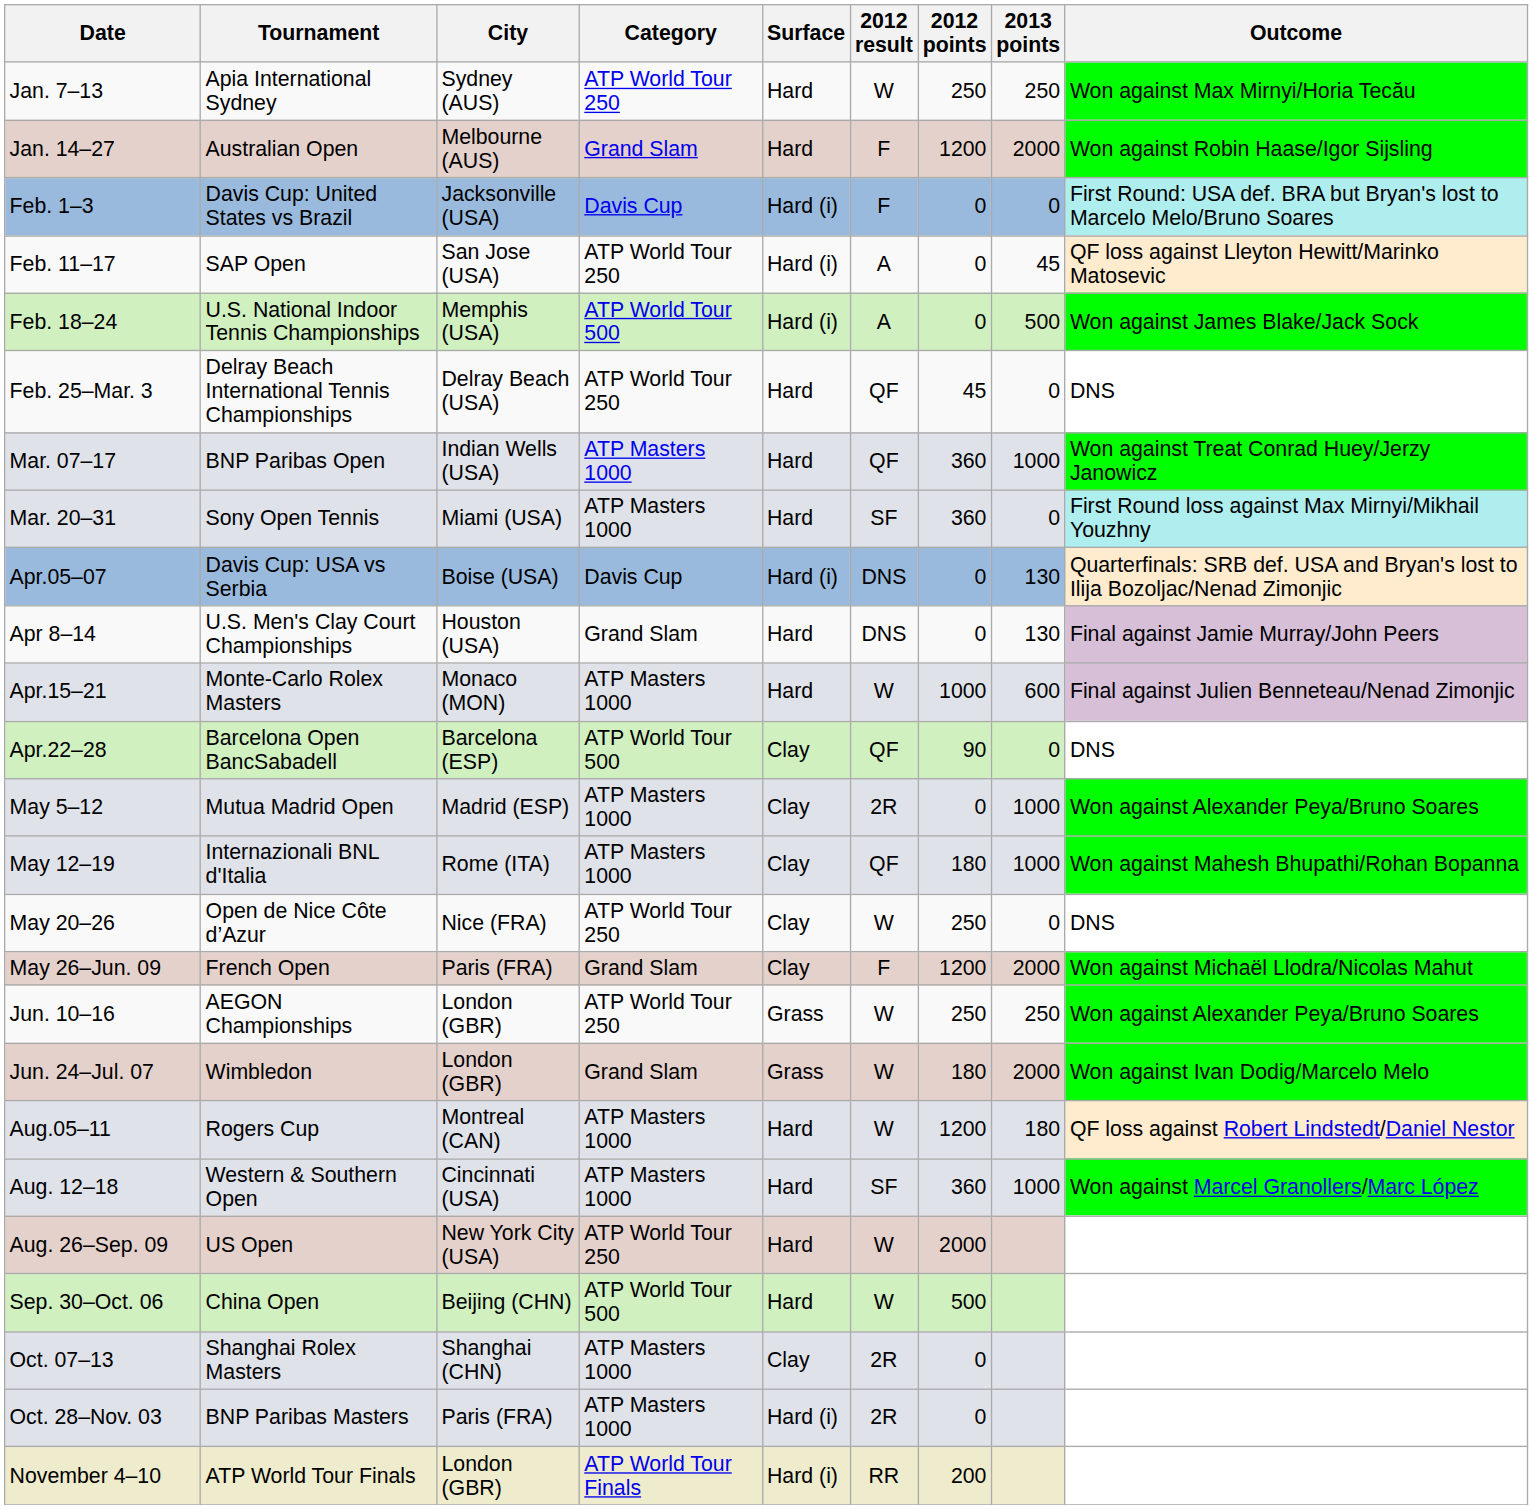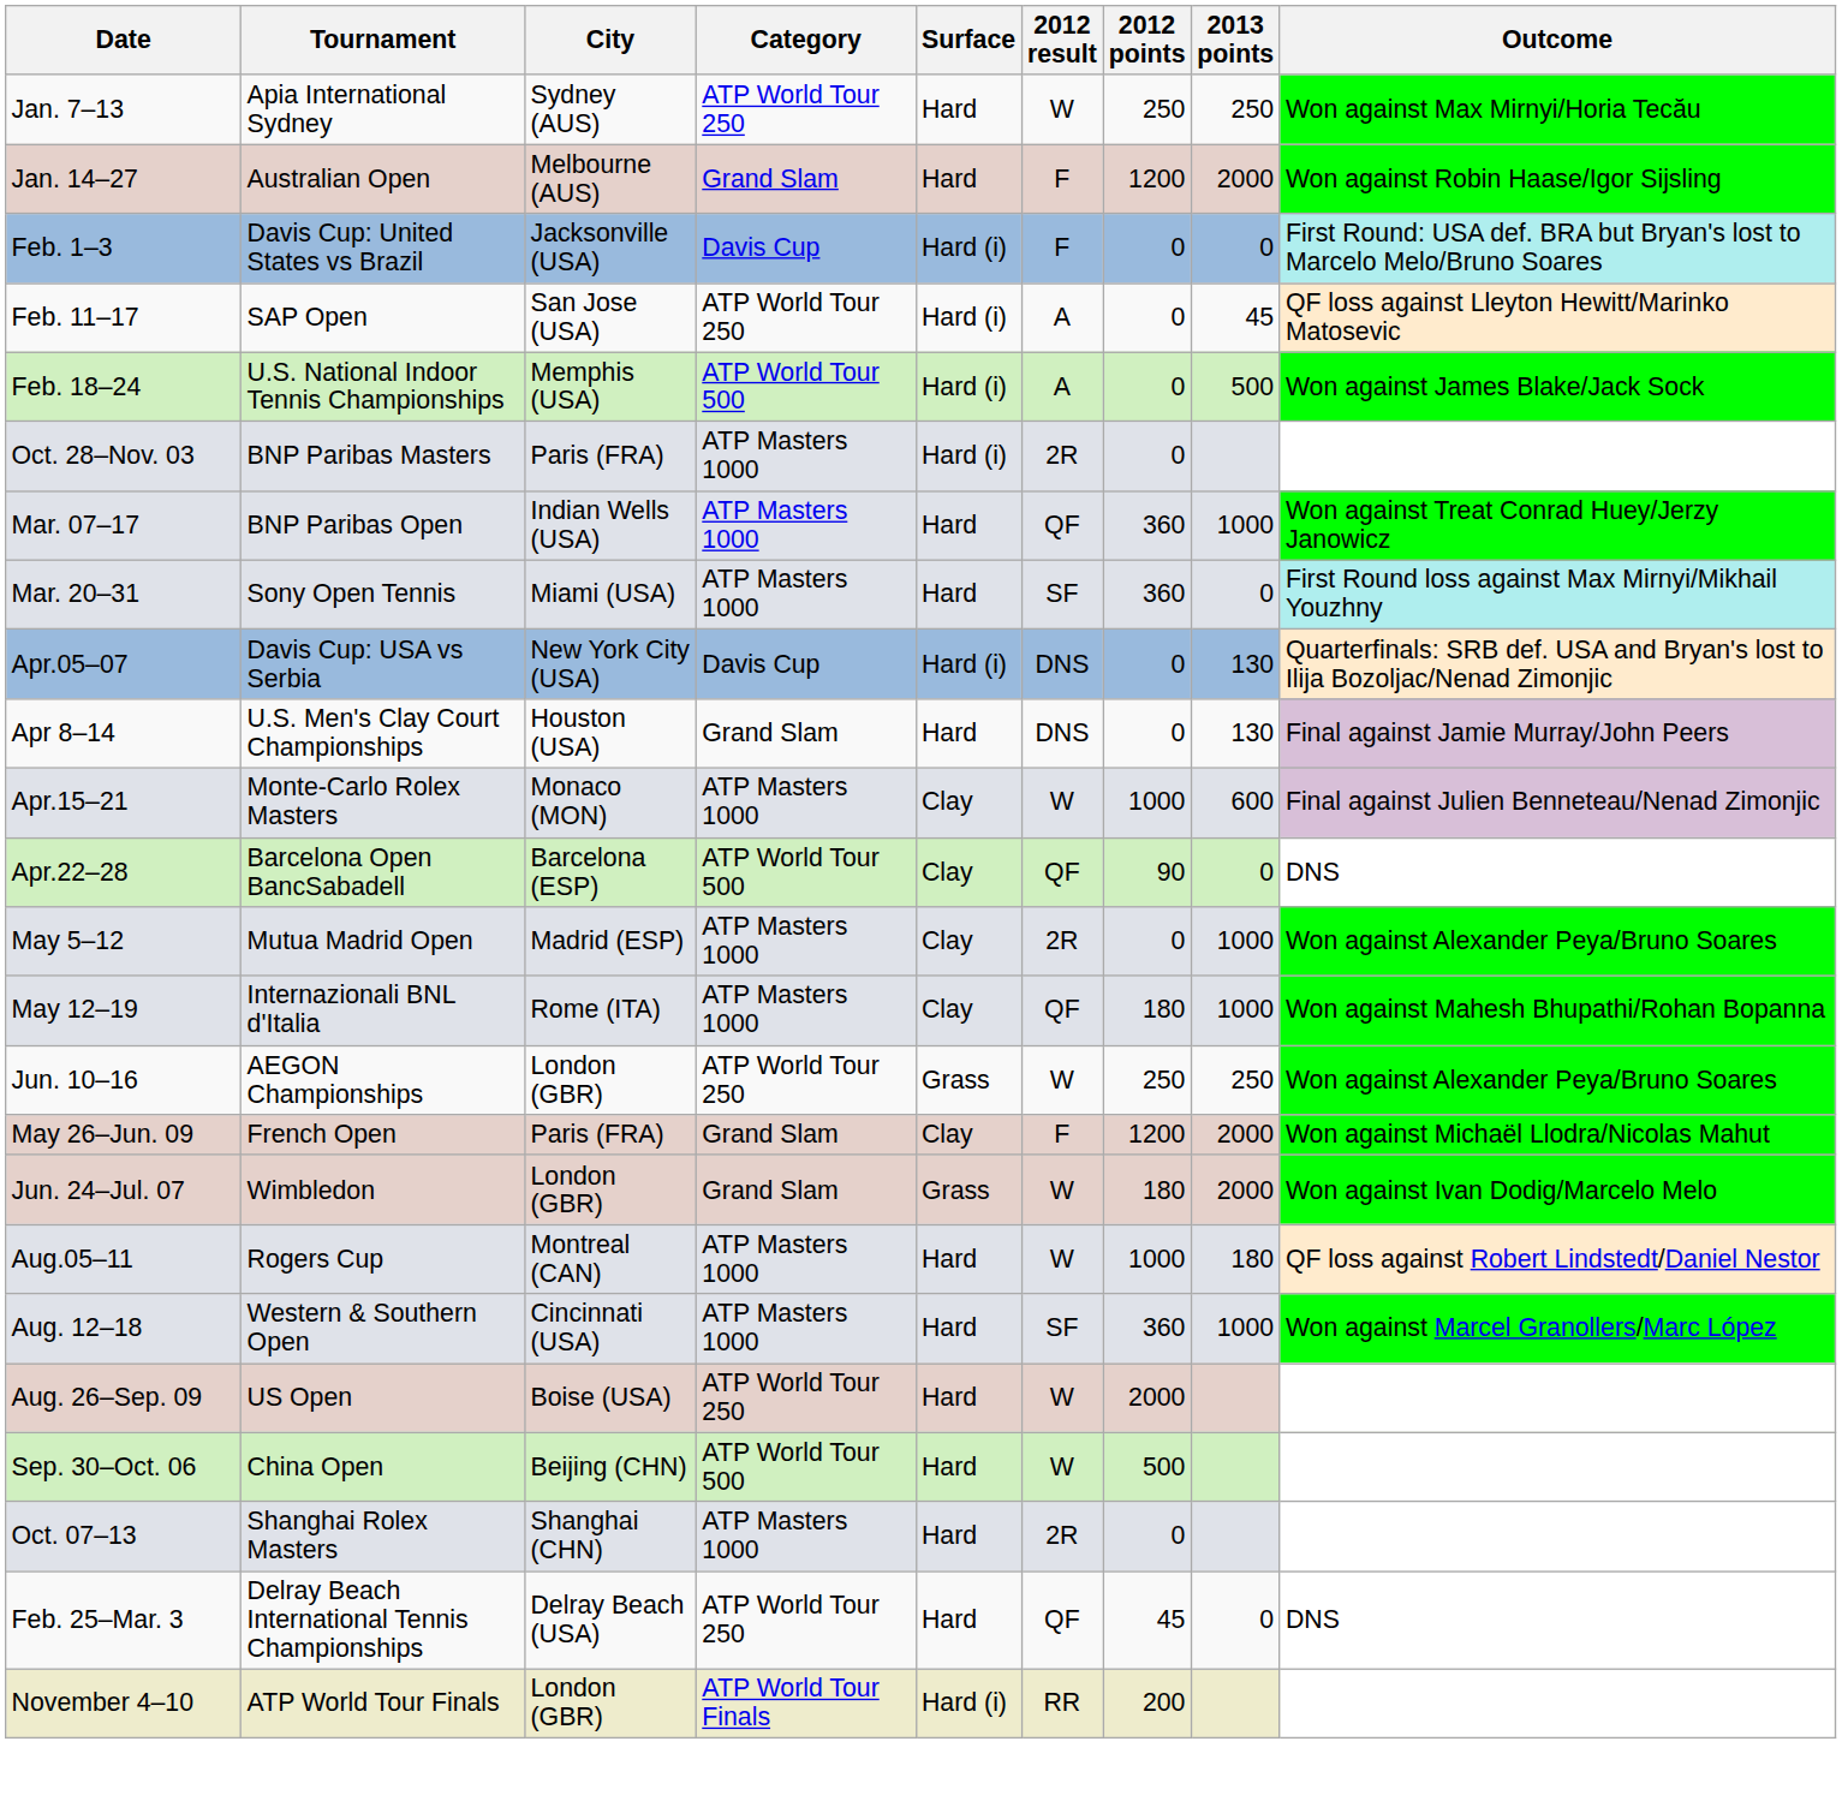rows swapped: Feb. 25–Mar. 3 <-> Oct. 28–Nov. 03
Apr.05–07 | City: Boise (USA) -> New York City (USA)
Apr.15–21 | Surface: Hard -> Clay
- row: May 20–26 | Open de Nice Côte d’Azur | Nice (FRA) | ATP World Tour 250 | Clay | W | 250 | 0 | DNS
rows swapped: May 26–Jun. 09 <-> Jun. 10–16
Aug.05–11 | 2012 points: 1200 -> 1000
Aug. 26–Sep. 09 | City: New York City (USA) -> Boise (USA)
Oct. 07–13 | Surface: Clay -> Hard
